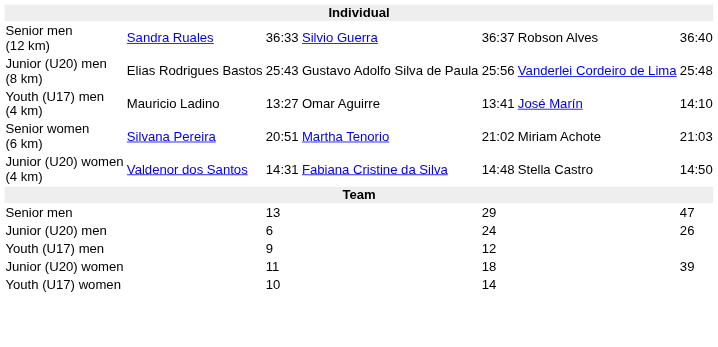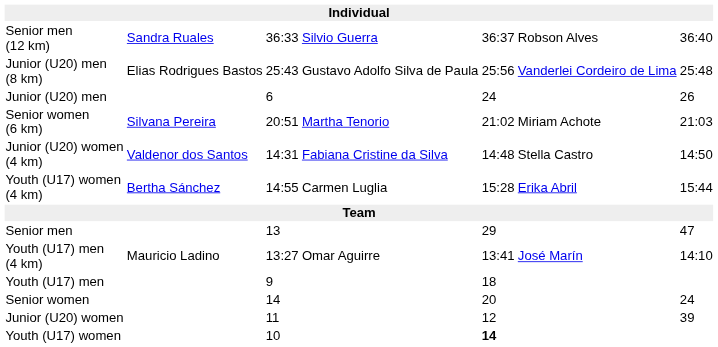rows swapped: Youth (U17) men (4 km) <-> Junior (U20) men
+ row: Youth (U17) women (4 km) | Bertha Sánchez | 14:55 | Carmen Luglia | 15:28 | Erika Abril | 15:44
Youth (U17) men | column 5: 12 -> 18
+ row: Senior women | 14 | 20 | 24
Junior (U20) women | column 5: 18 -> 12
Youth (U17) women | column 5: normal -> bold
